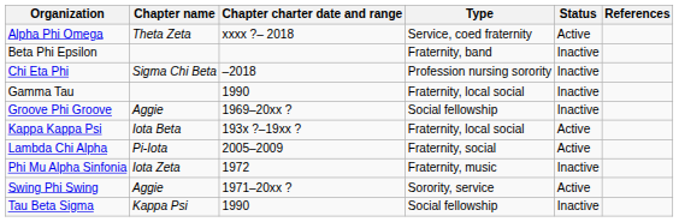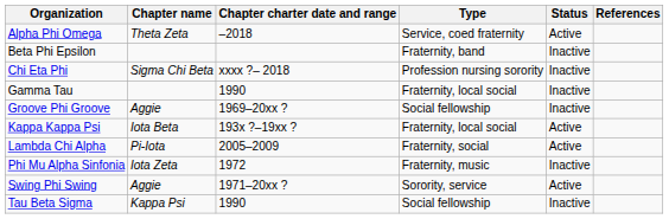Alpha Phi Omega | Chapter charter date and range: xxxx ?– 2018 -> –2018
Chi Eta Phi | Chapter charter date and range: –2018 -> xxxx ?– 2018
